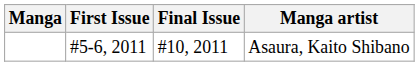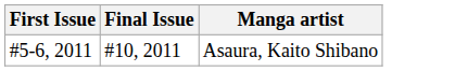- column: Manga
